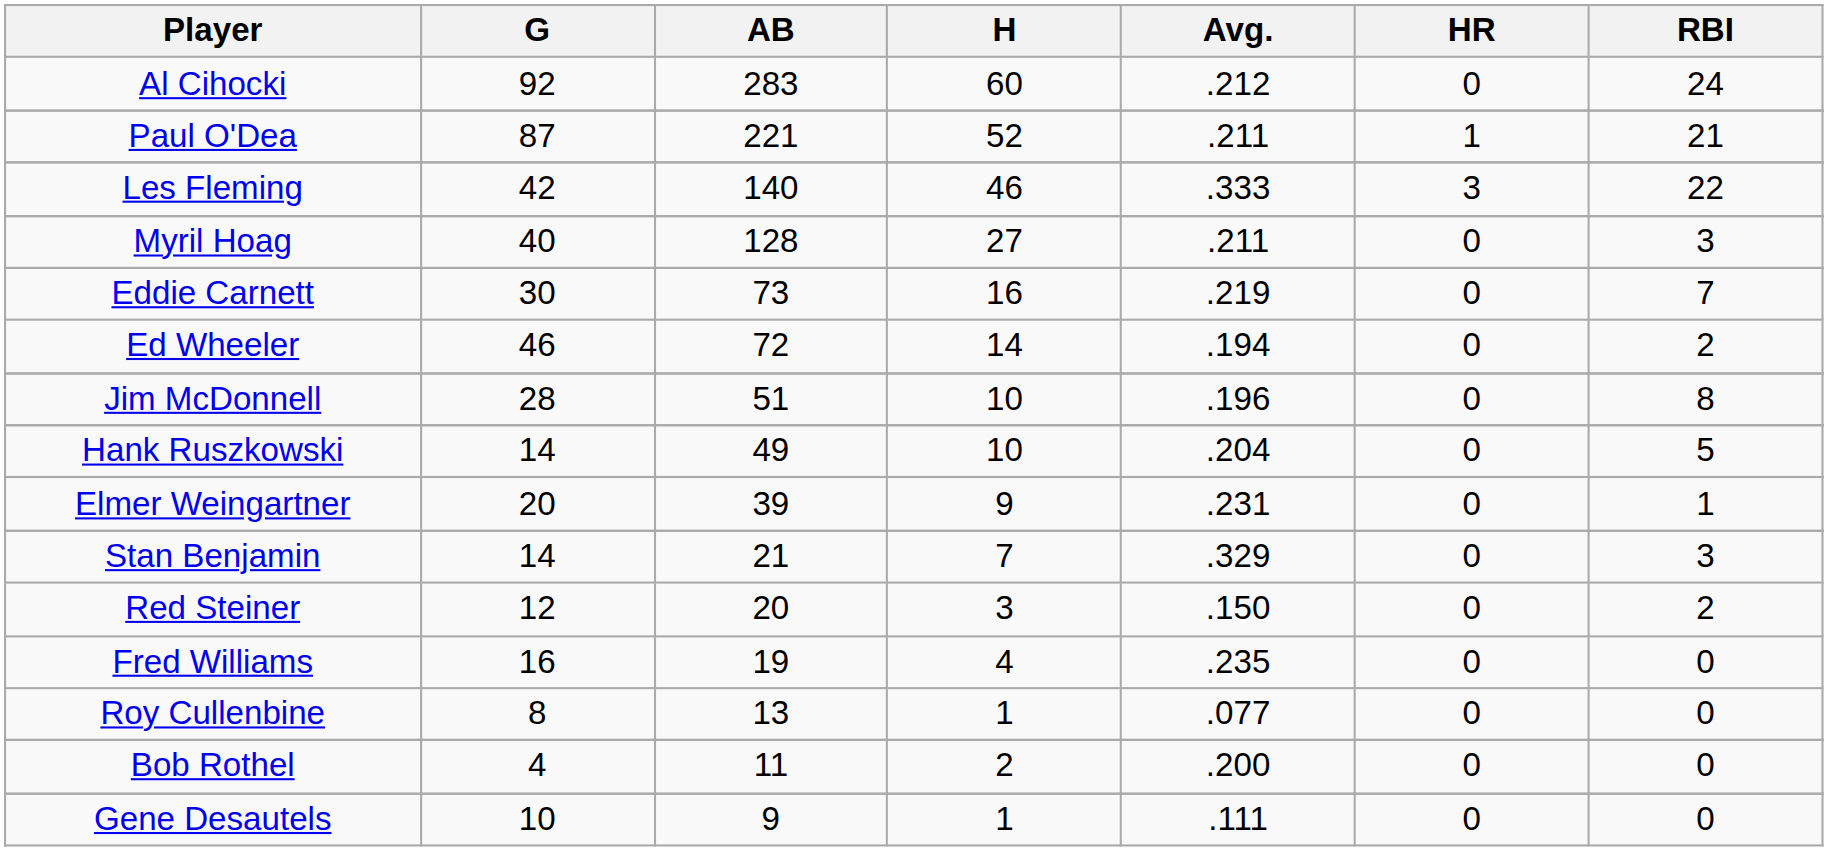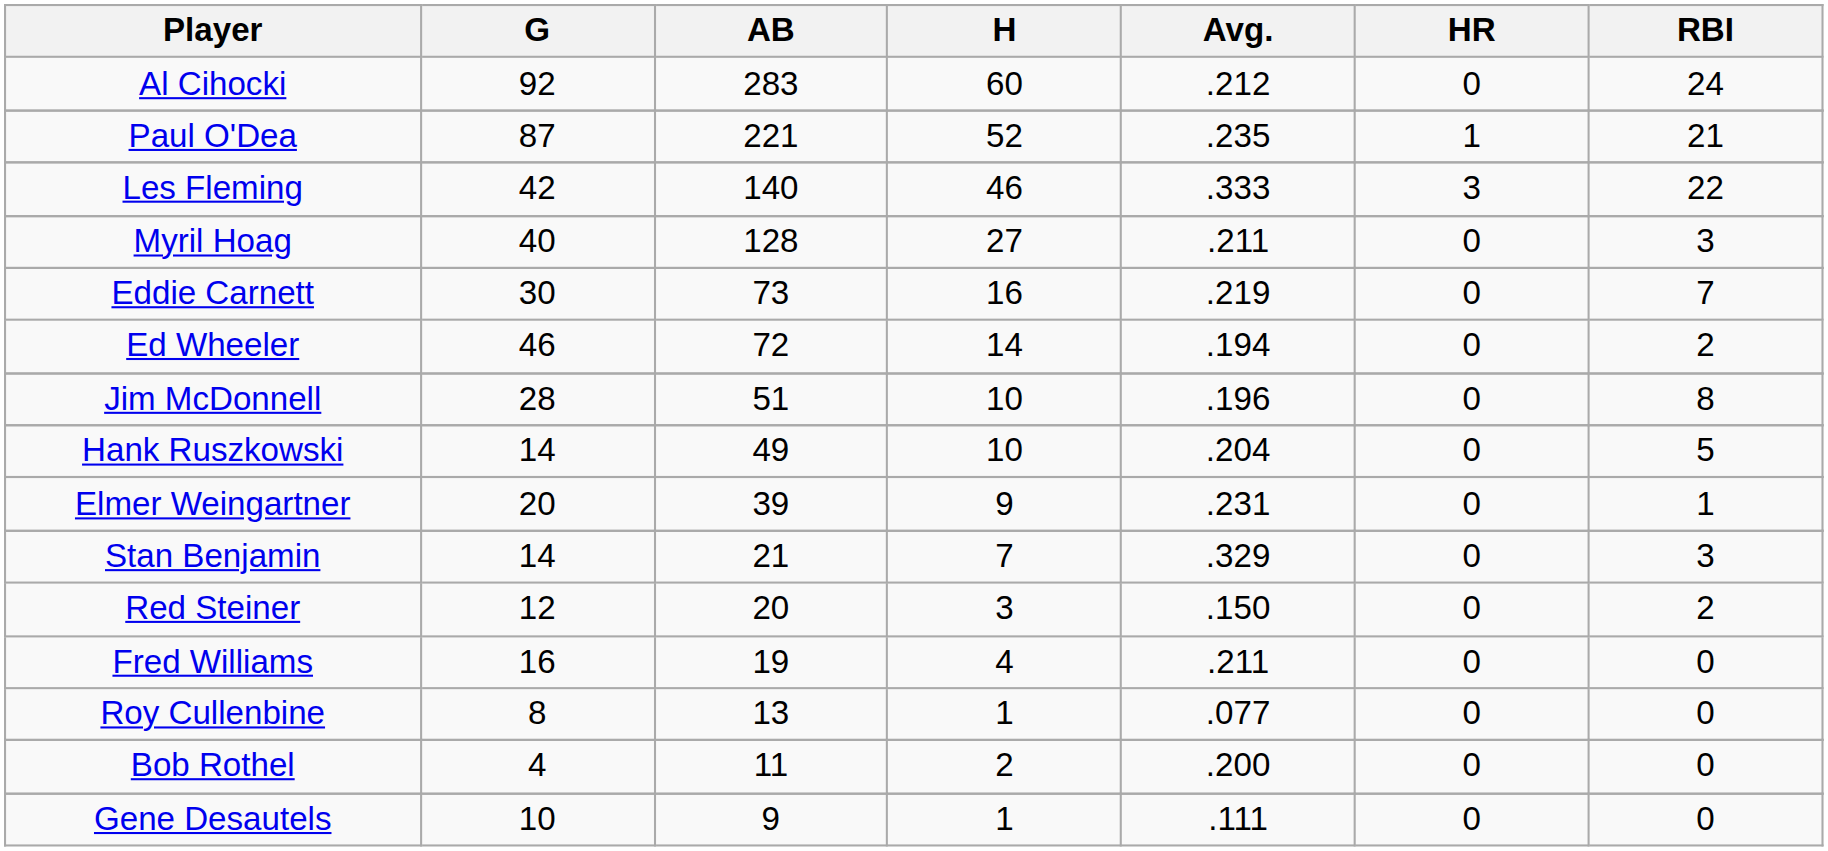Paul O'Dea | Avg.: .211 -> .235
Fred Williams | Avg.: .235 -> .211
